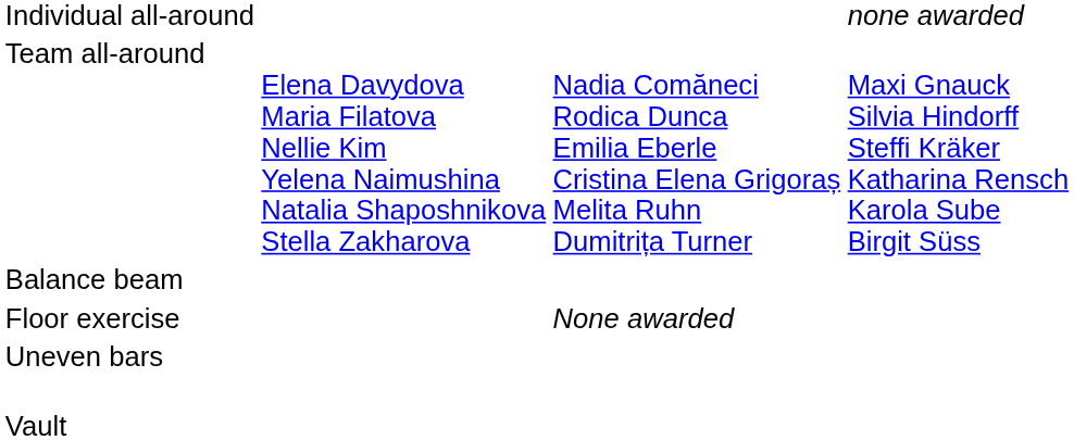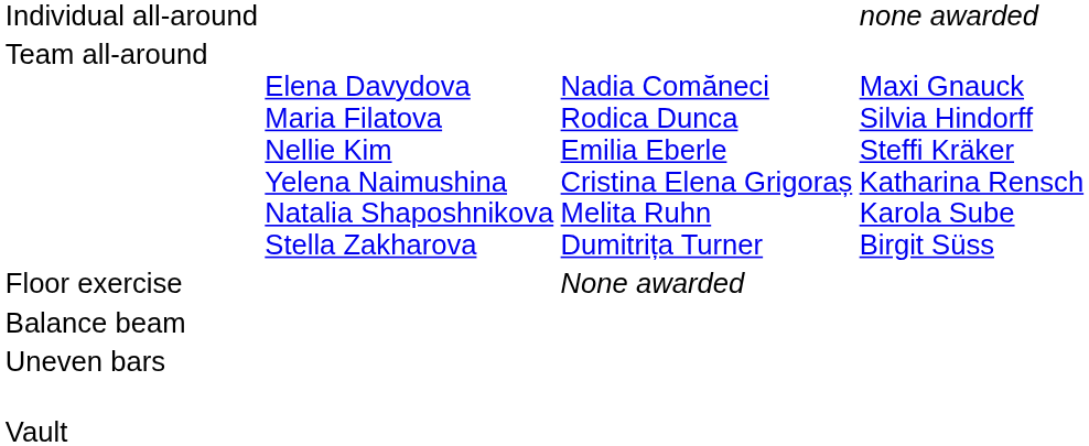rows swapped: Balance beam <-> Floor exercise
